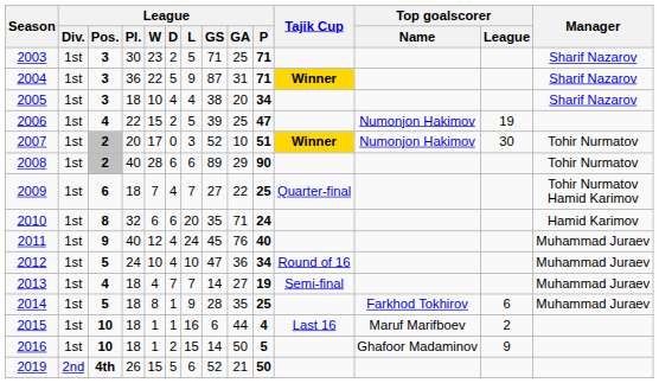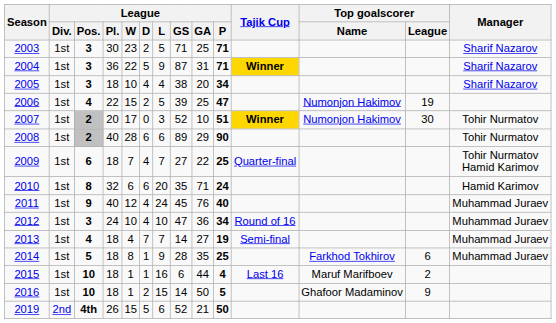2012 | League / Pos.: 5 -> 3
